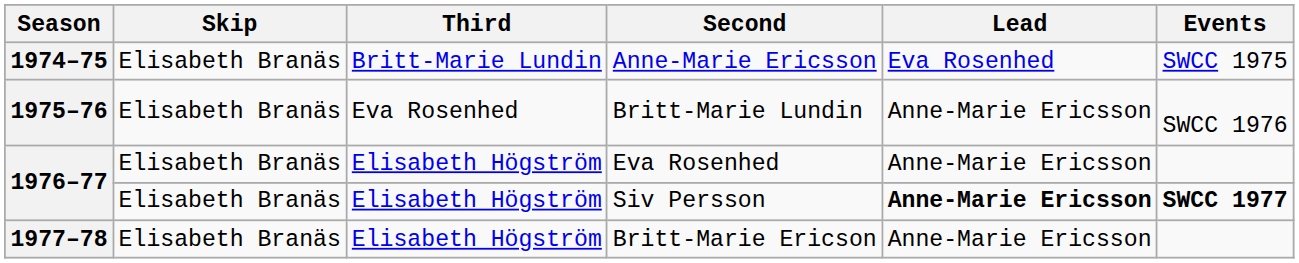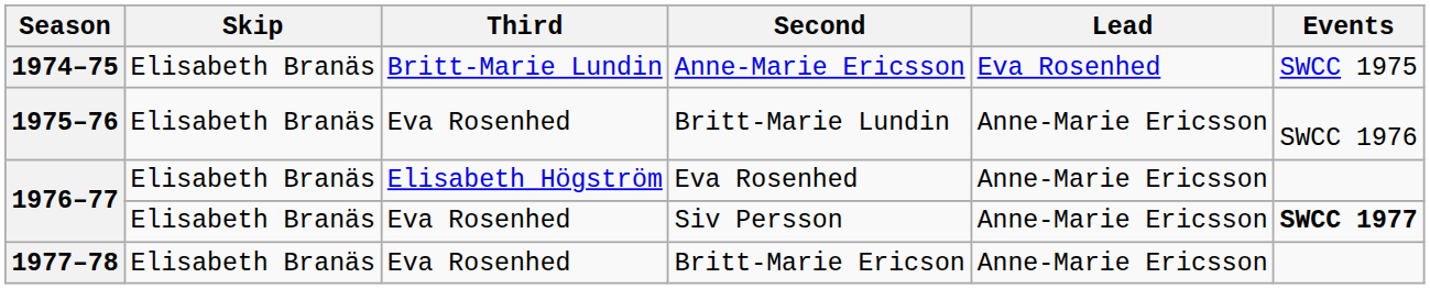Siv Persson | Third: Elisabeth Högström -> Eva Rosenhed
Siv Persson | Lead: bold -> normal
Britt-Marie Ericson | Third: Elisabeth Högström -> Eva Rosenhed
